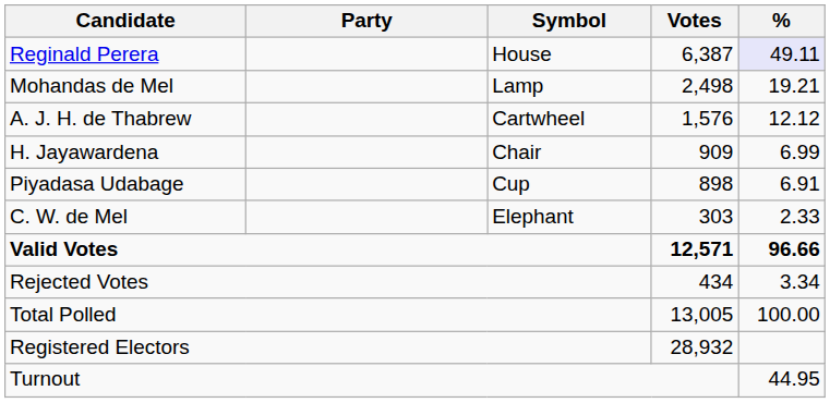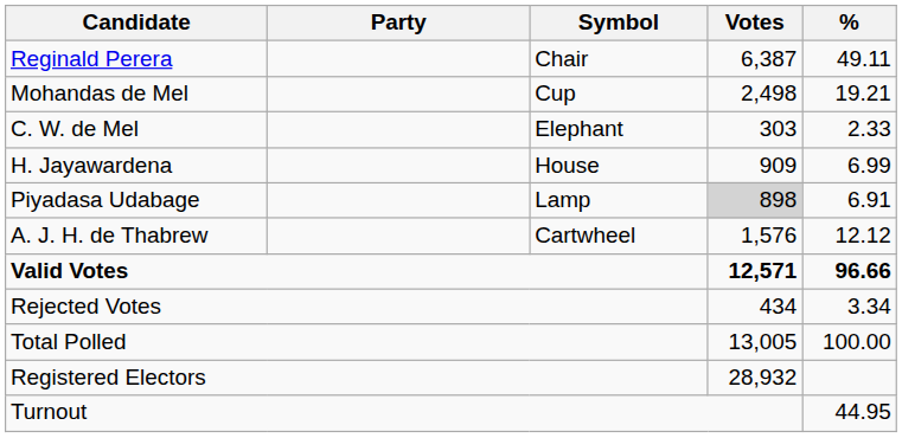Reginald Perera | Symbol: House -> Chair
Reginald Perera | %: lavender background -> no background
Mohandas de Mel | Symbol: Lamp -> Cup
rows swapped: A. J. H. de Thabrew <-> C. W. de Mel
H. Jayawardena | Symbol: Chair -> House
Piyadasa Udabage | Symbol: Cup -> Lamp
Piyadasa Udabage | Votes: no background -> lightgrey background
